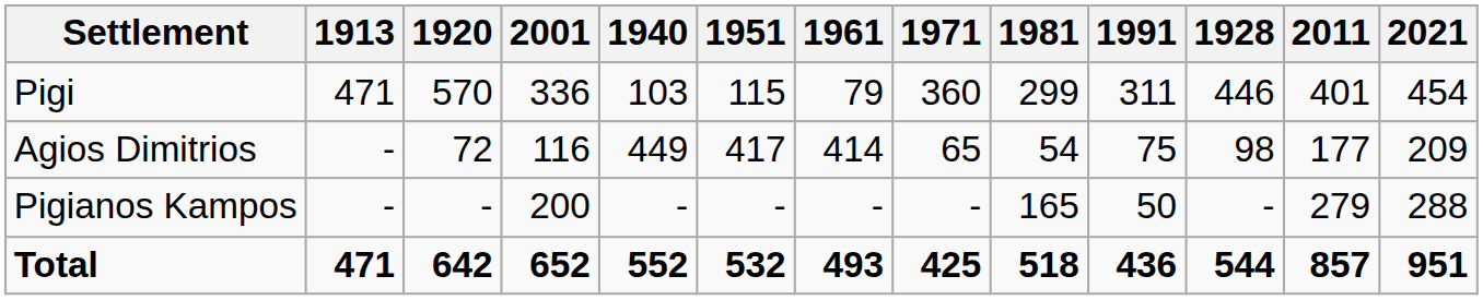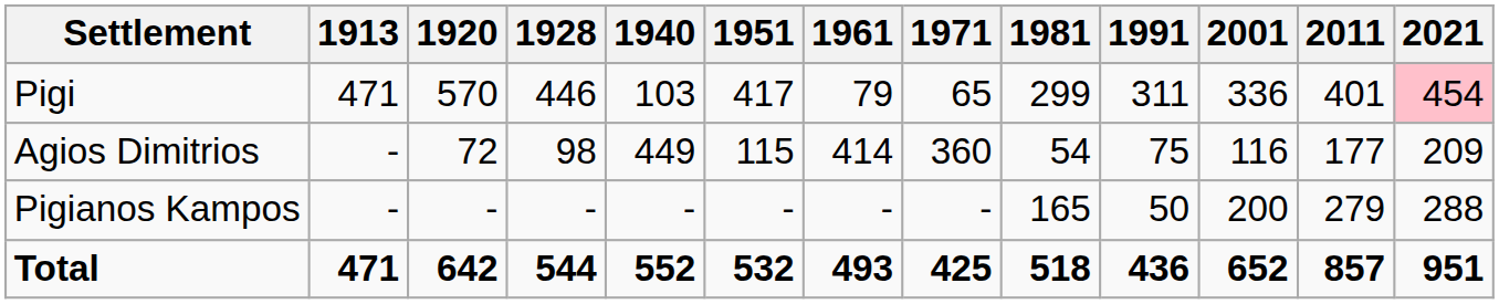columns swapped: 1928 <-> 2001
Pigi | 1951: 115 -> 417
Pigi | 1971: 360 -> 65
Pigi | 2021: no background -> pink background
Agios Dimitrios | 1951: 417 -> 115
Agios Dimitrios | 1971: 65 -> 360
